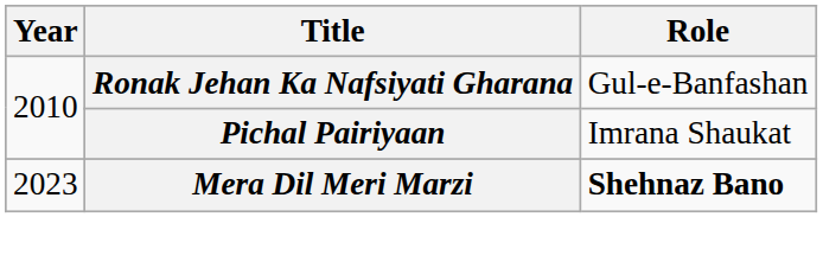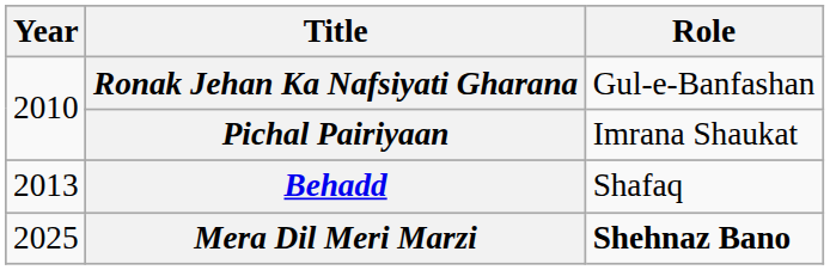+ row: 2013 | Behadd | Shafaq
Mera Dil Meri Marzi | Year: 2023 -> 2025
